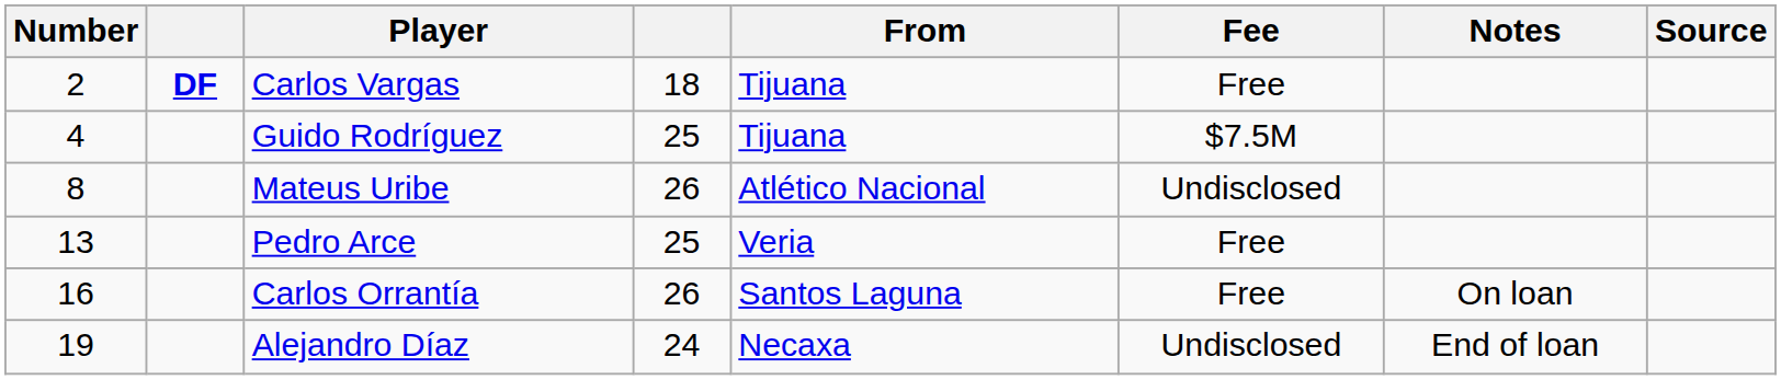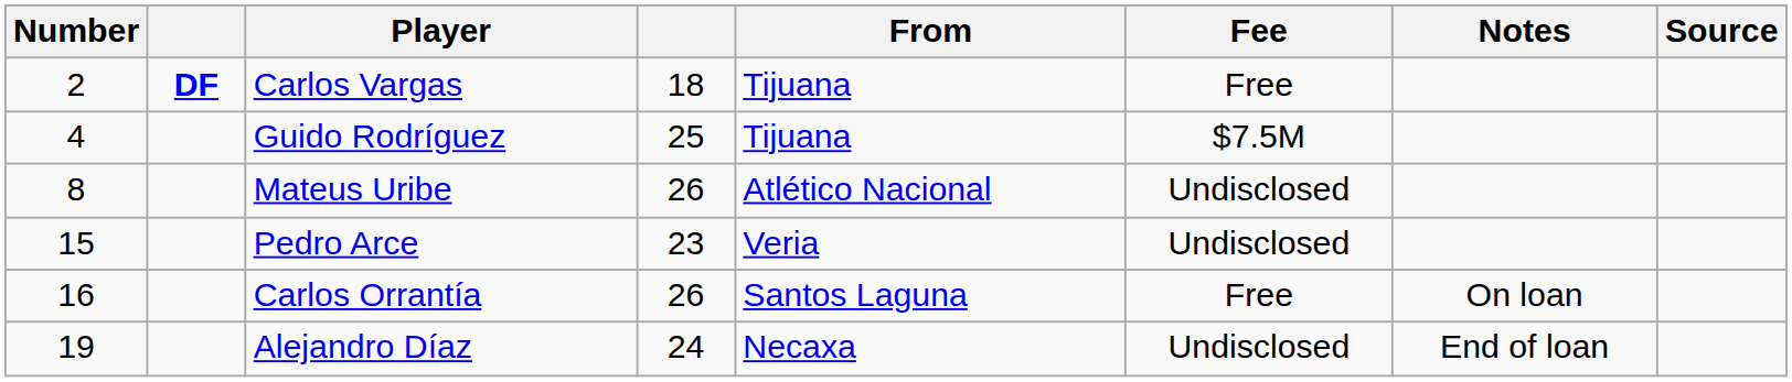Pedro Arce | Number: 13 -> 15
Pedro Arce | column 4: 25 -> 23
Pedro Arce | Fee: Free -> Undisclosed
